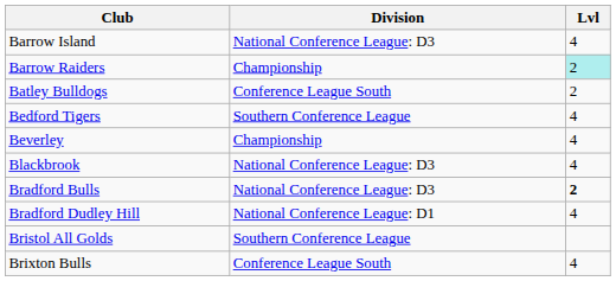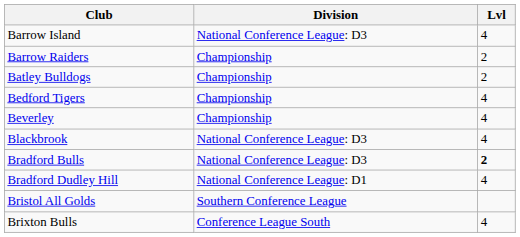Barrow Raiders | Lvl: paleturquoise background -> no background
Batley Bulldogs | Division: Conference League South -> Championship
Bedford Tigers | Division: Southern Conference League -> Championship
